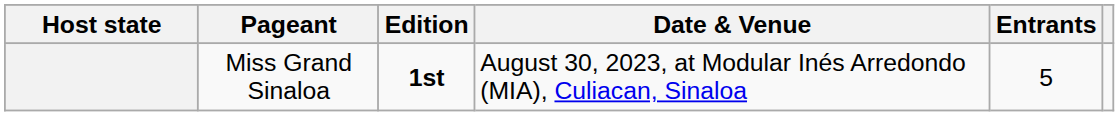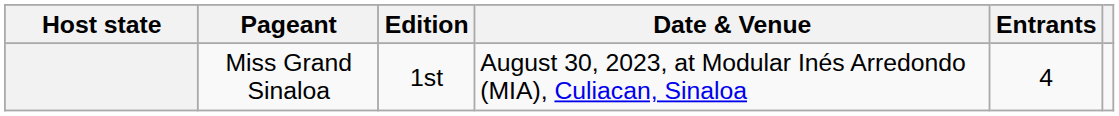Miss Grand Sinaloa | Edition: bold -> normal
Miss Grand Sinaloa | Entrants: 5 -> 4
